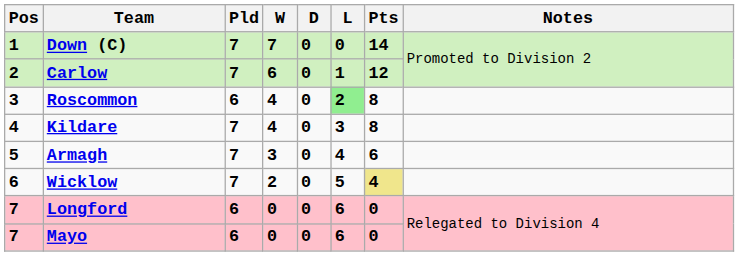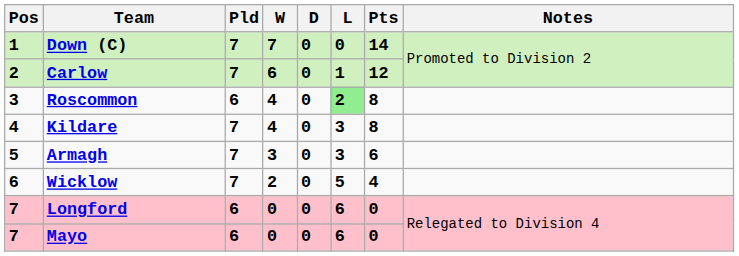Armagh | L: 4 -> 3
Wicklow | Pts: khaki background -> no background
